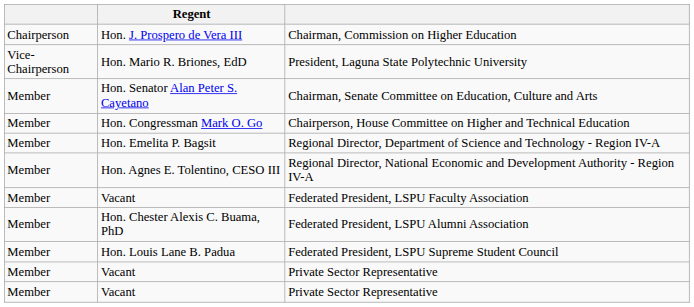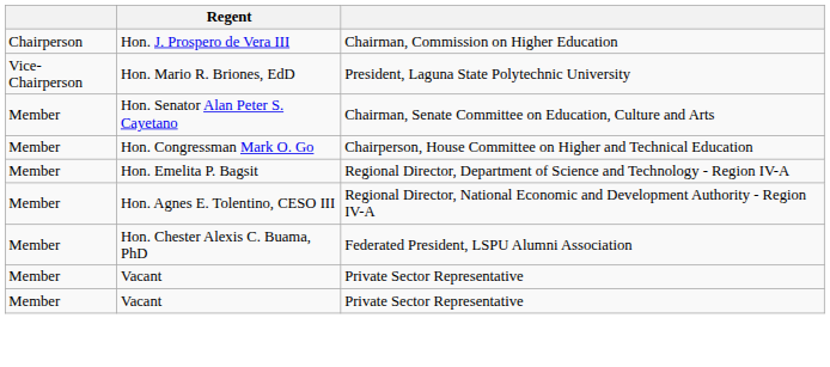- row: Member | Vacant | Federated President, LSPU Faculty Association
- row: Member | Hon. Louis Lane B. Padua | Federated President, LSPU Supreme Student Council
